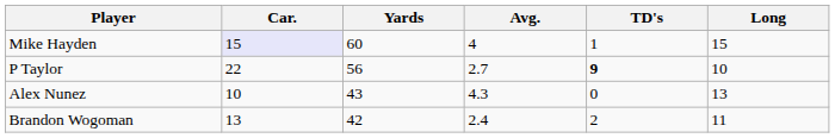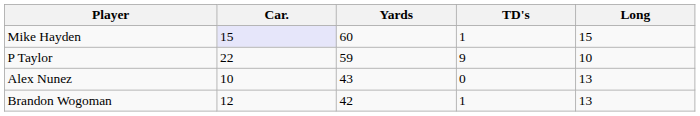- column: Avg. | 4 | 2.7 | 4.3 | 2.4
P Taylor | Yards: 56 -> 59
P Taylor | TD's: bold -> normal
Brandon Wogoman | Car.: 13 -> 12
Brandon Wogoman | TD's: 2 -> 1
Brandon Wogoman | Long: 11 -> 13
